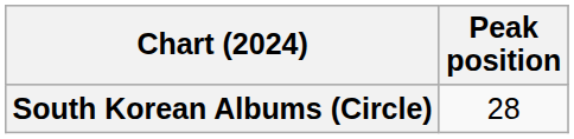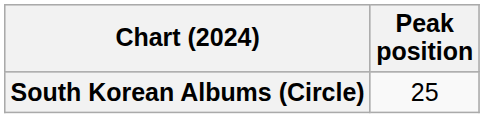South Korean Albums (Circle) | Peak position: 28 -> 25
